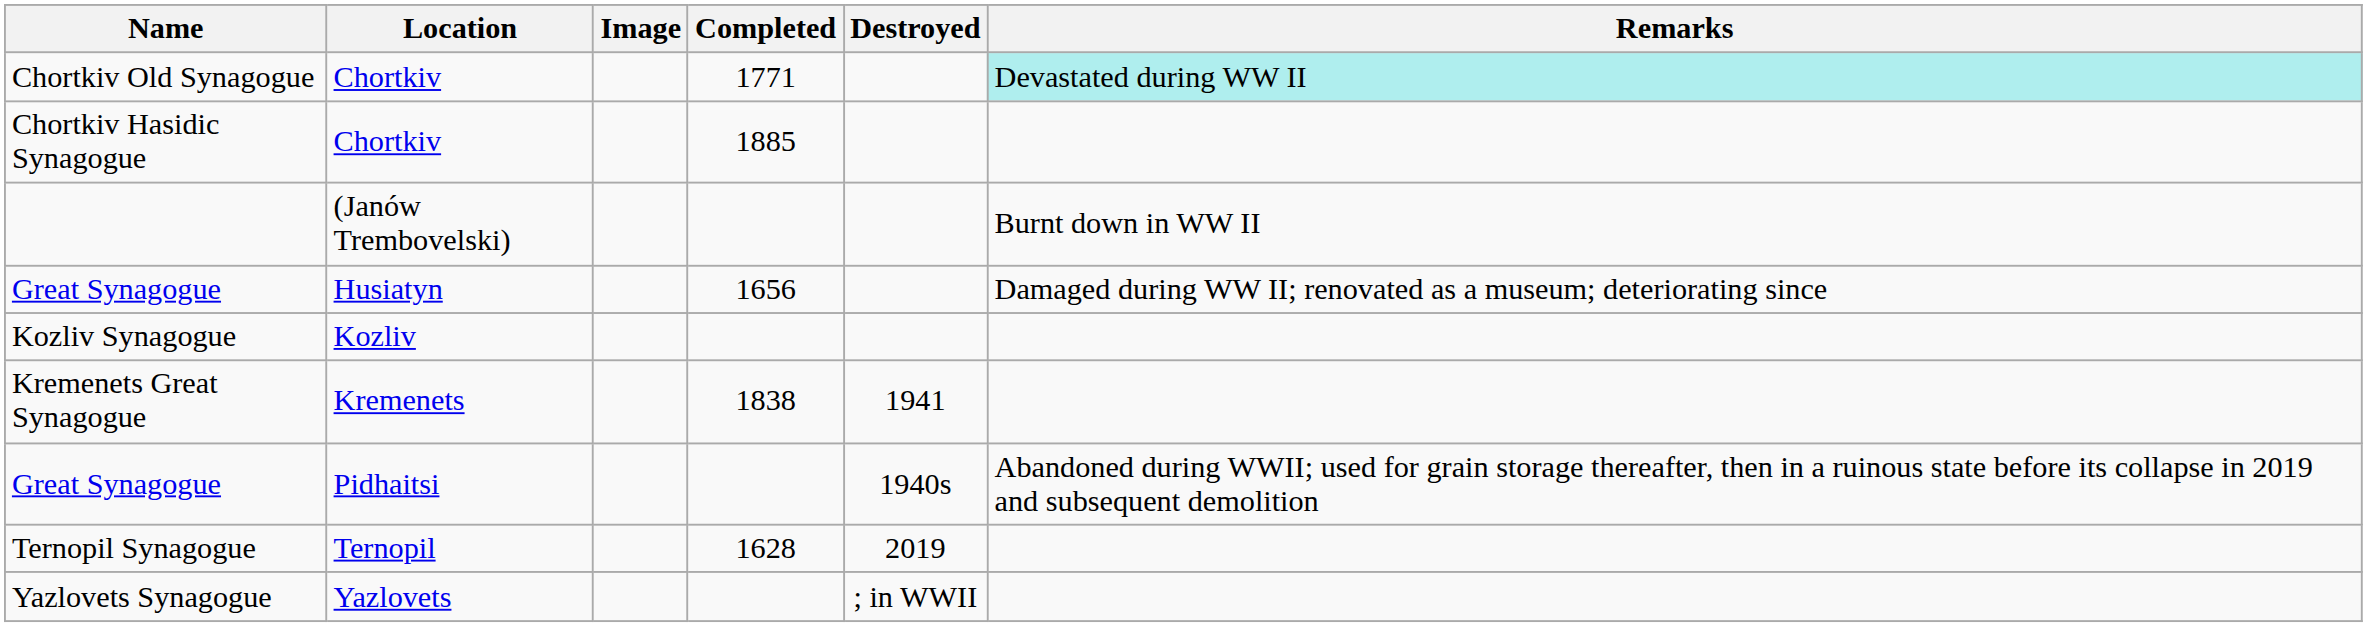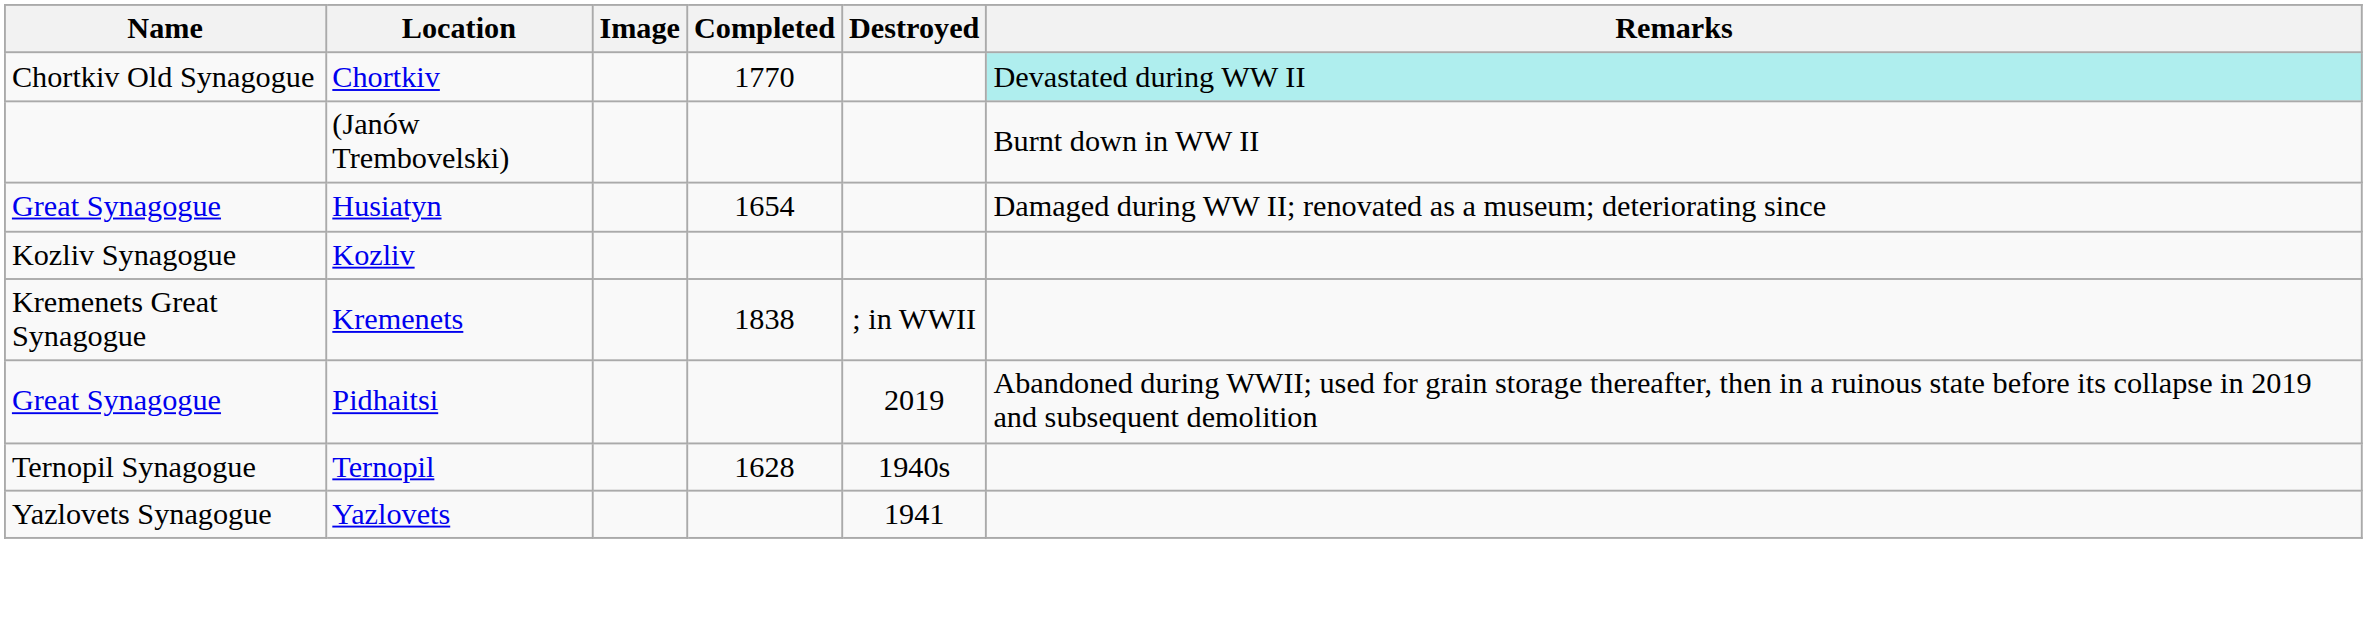Chortkiv Old Synagogue | Completed: 1771 -> 1770
- row: Chortkiv Hasidic Synagogue | Chortkiv | 1885
Great Synagogue / Husiatyn | Completed: 1656 -> 1654
Kremenets Great Synagogue | Destroyed: 1941 -> ; in WWII
Great Synagogue / Pidhaitsi | Destroyed: 1940s -> 2019
Ternopil Synagogue | Destroyed: 2019 -> 1940s
Yazlovets Synagogue | Destroyed: ; in WWII -> 1941
